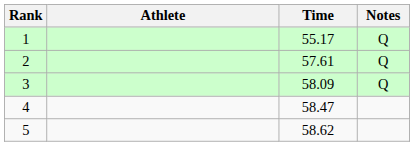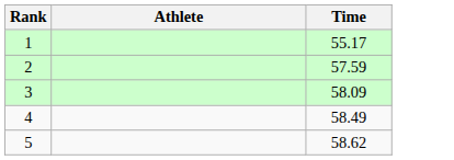- column: Notes | Q | Q | Q
2 | Time: 57.61 -> 57.59
4 | Time: 58.47 -> 58.49
